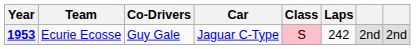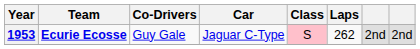1953 | Team: normal -> bold
1953 | Laps: 242 -> 262
